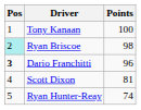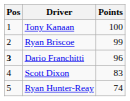Ryan Briscoe | Pos: paleturquoise background -> no background
Ryan Briscoe | Points: 98 -> 99
Scott Dixon | Points: 81 -> 83
